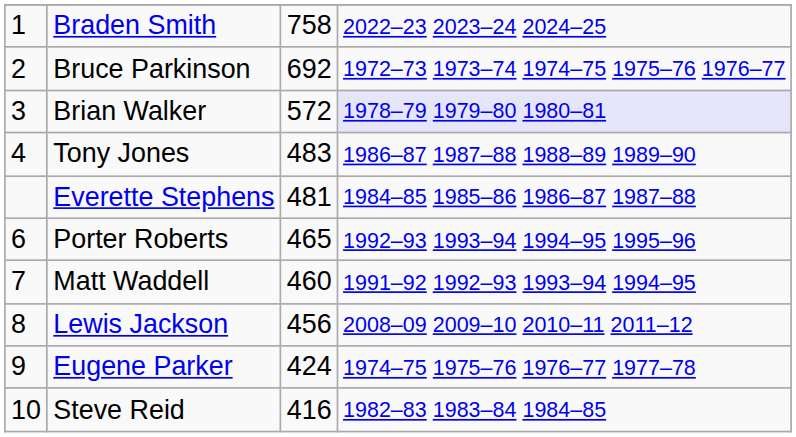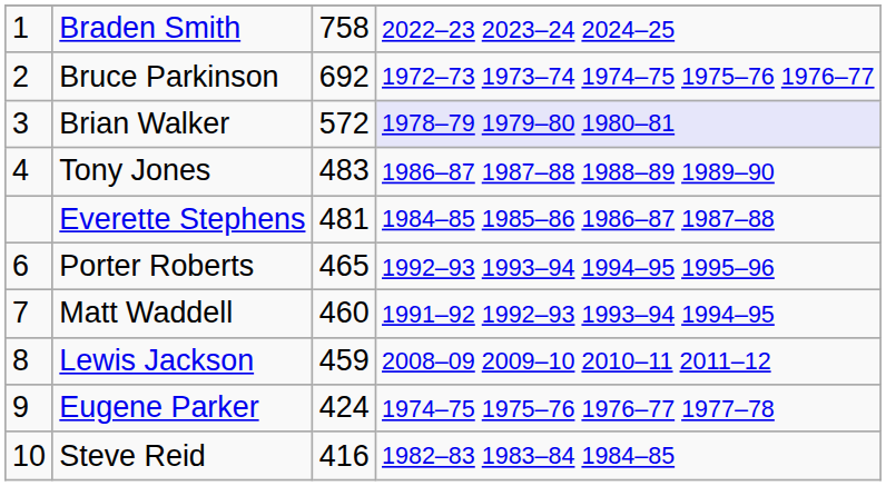Lewis Jackson | column 3: 456 -> 459
